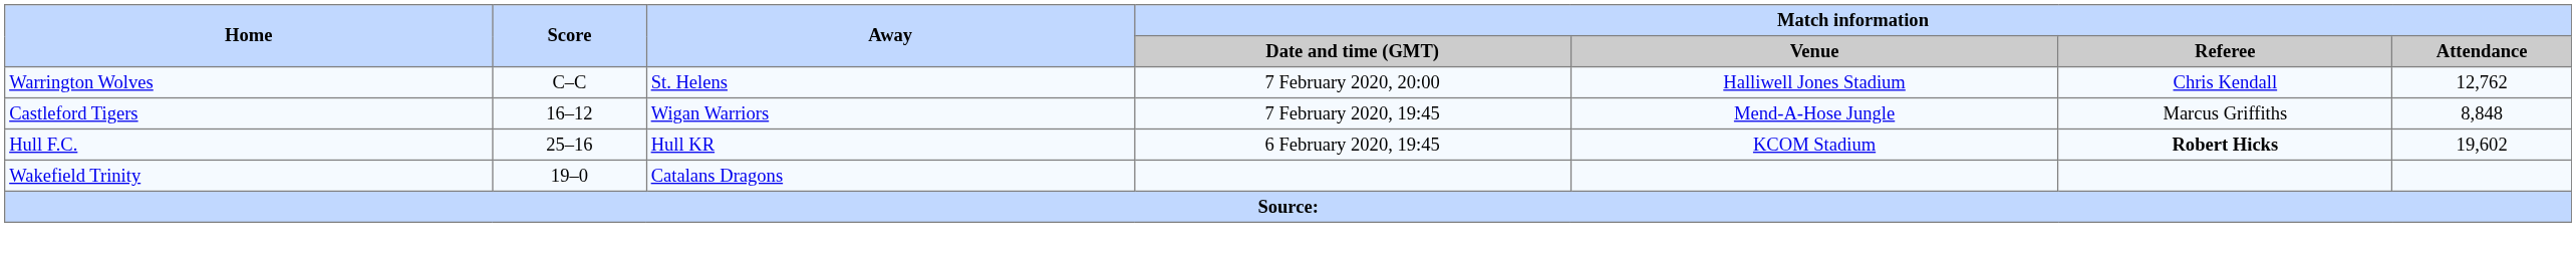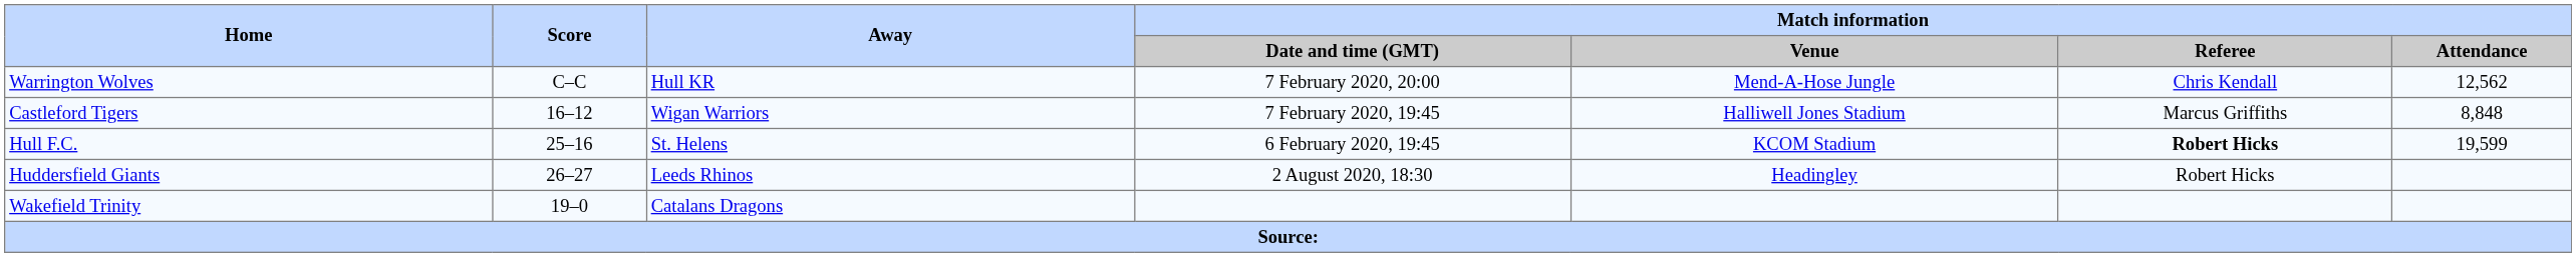Warrington Wolves | Away: St. Helens -> Hull KR
Warrington Wolves | Match information / Venue: Halliwell Jones Stadium -> Mend-A-Hose Jungle
Warrington Wolves | Match information / Attendance: 12,762 -> 12,562
Castleford Tigers | Match information / Venue: Mend-A-Hose Jungle -> Halliwell Jones Stadium
Hull F.C. | Away: Hull KR -> St. Helens
Hull F.C. | Match information / Attendance: 19,602 -> 19,599
+ row: Huddersfield Giants | 26–27 | Leeds Rhinos | 2 August 2020, 18:30 | Headingley | Robert Hicks
